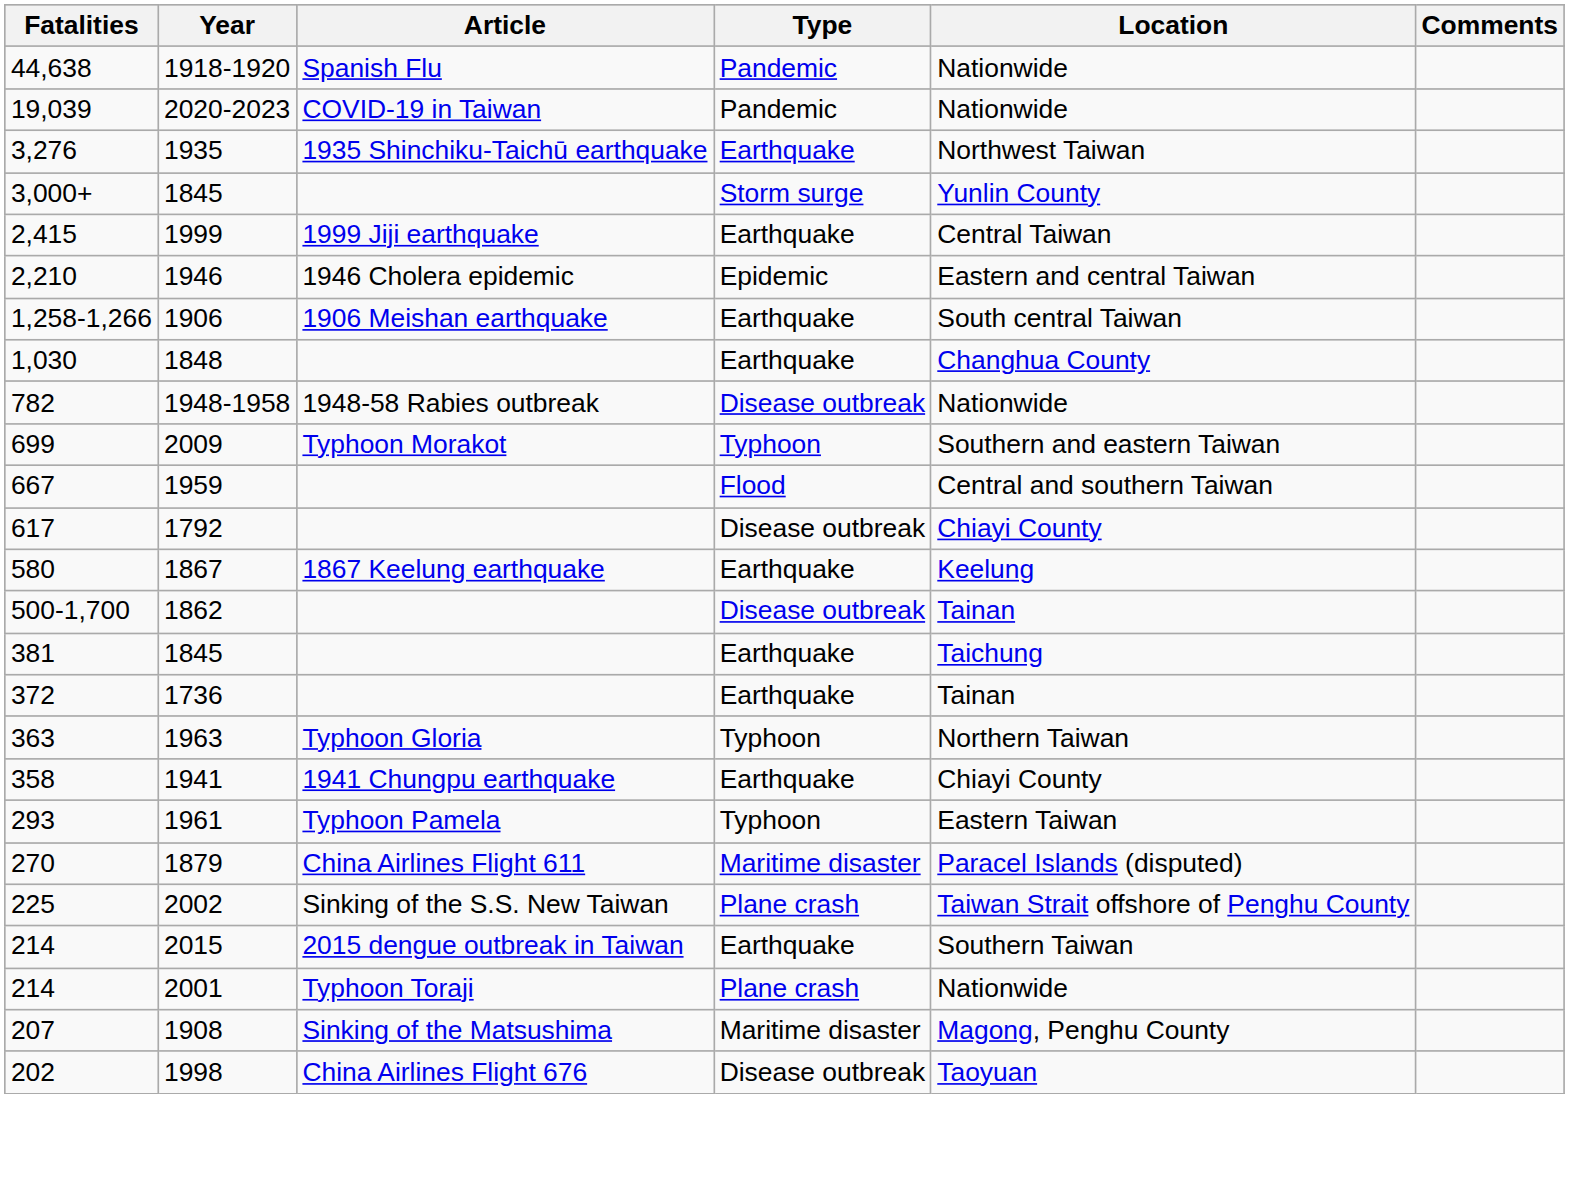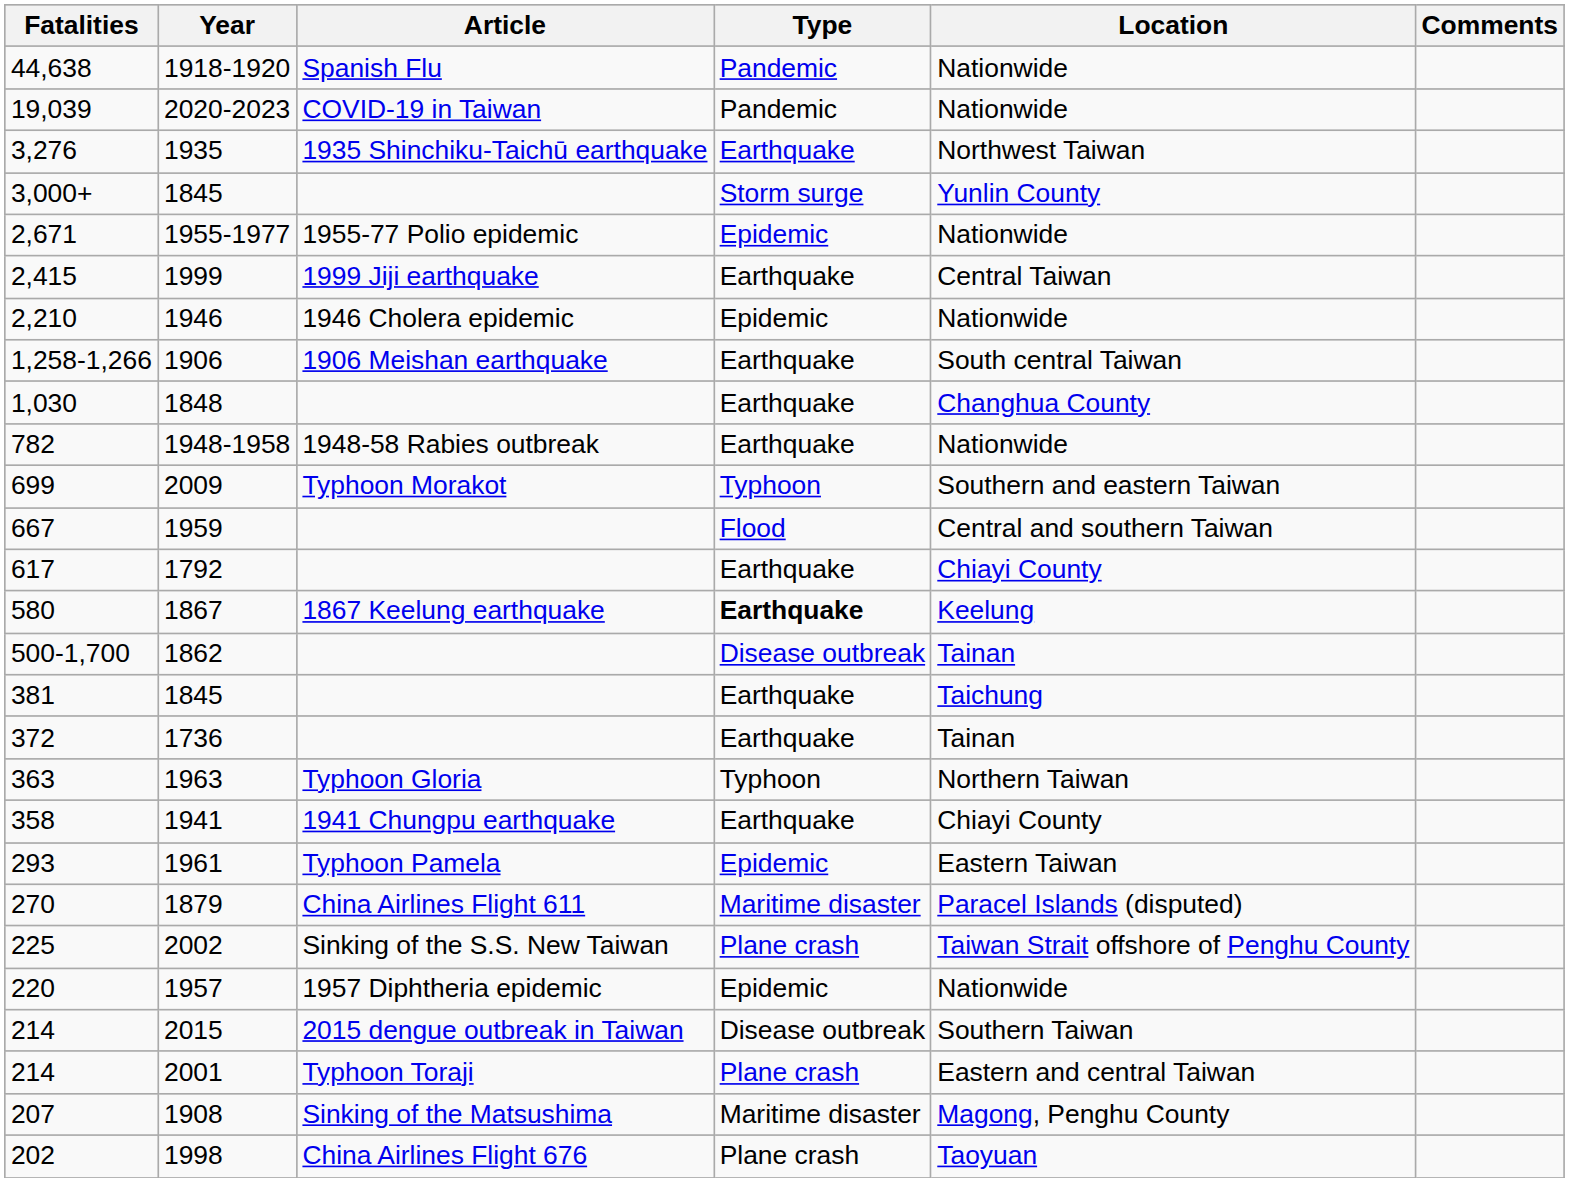+ row: 2,671 | 1955-1977 | 1955-77 Polio epidemic | Epidemic | Nationwide
2,210 | Location: Eastern and central Taiwan -> Nationwide
782 | Type: Disease outbreak -> Earthquake
617 | Type: Disease outbreak -> Earthquake
580 | Type: normal -> bold
293 | Type: Typhoon -> Epidemic
+ row: 220 | 1957 | 1957 Diphtheria epidemic | Epidemic | Nationwide
214 / 2015 | Type: Earthquake -> Disease outbreak
214 / 2001 | Location: Nationwide -> Eastern and central Taiwan
202 | Type: Disease outbreak -> Plane crash
